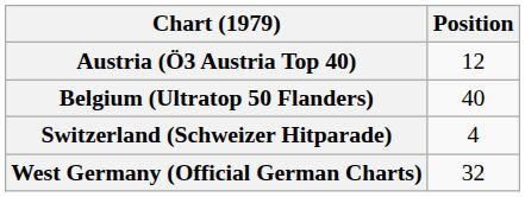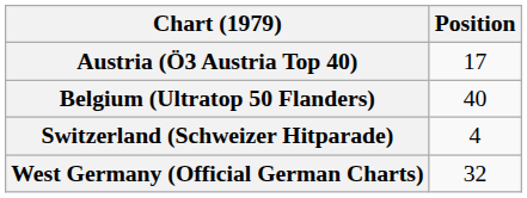Austria (Ö3 Austria Top 40) | Position: 12 -> 17
